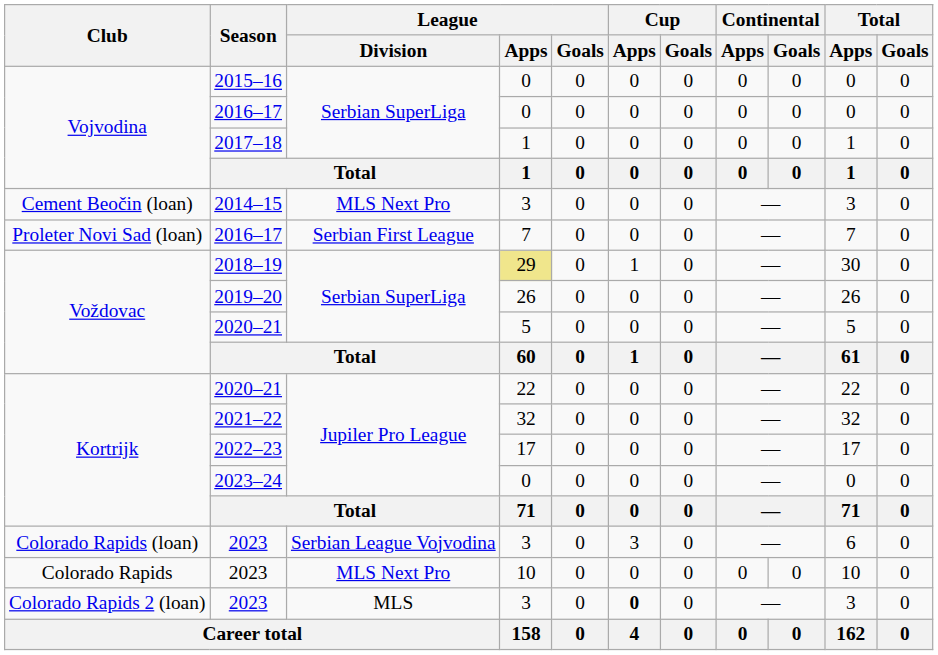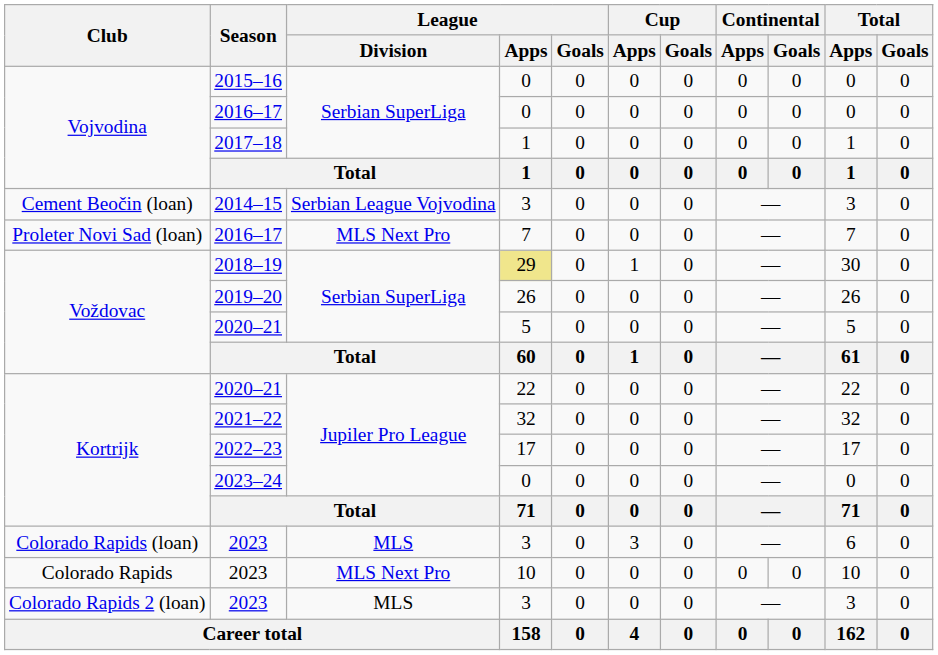2014–15 | League / Division: MLS Next Pro -> Serbian League Vojvodina
Proleter Novi Sad (loan) / 2016–17 | League / Division: Serbian First League -> MLS Next Pro
Colorado Rapids (loan) / 2023 | League / Division: Serbian League Vojvodina -> MLS
Colorado Rapids 2 (loan) / 2023 | Cup / Apps: bold -> normal
